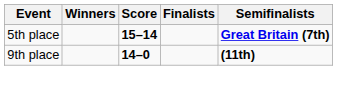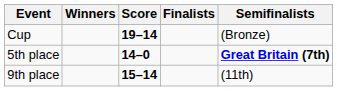+ row: Cup | 19–14 | (Bronze)
5th place | Score: 15–14 -> 14–0
9th place | Score: 14–0 -> 15–14
9th place | Semifinalists: bold -> normal
